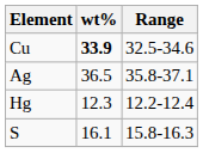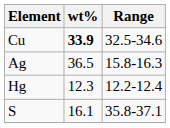Ag | Range: 35.8-37.1 -> 15.8-16.3
S | Range: 15.8-16.3 -> 35.8-37.1
